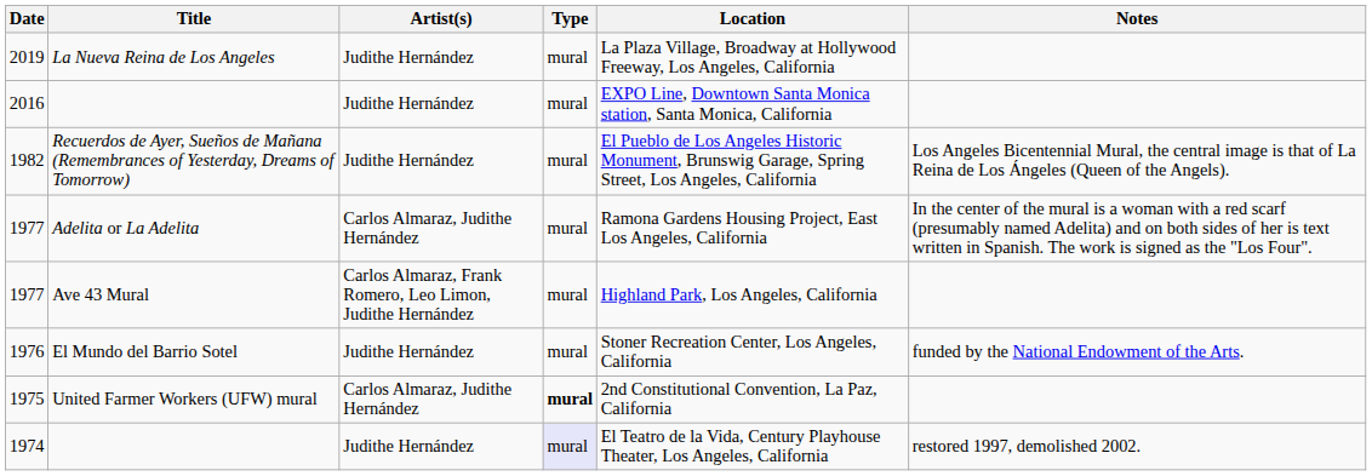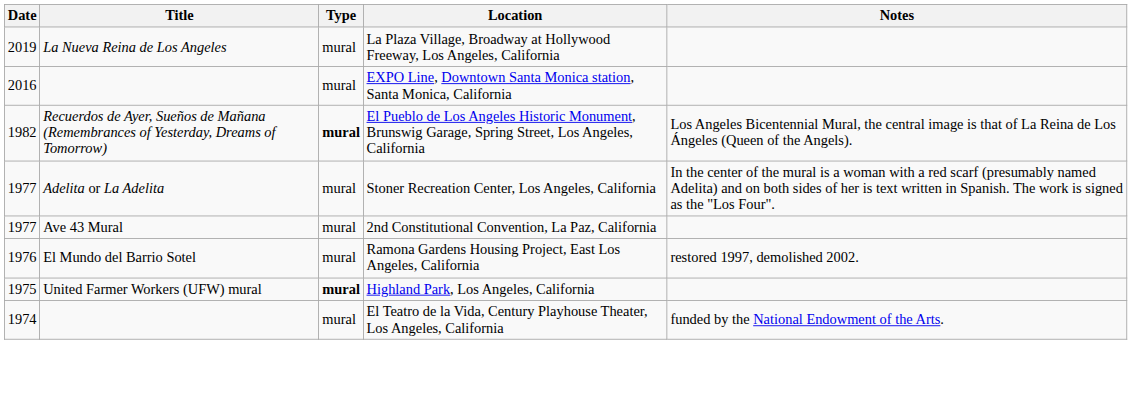- column: Artist(s) | Judithe Hernández | Judithe Hernández | Judithe Hernández | Carlos Almaraz, Judithe Hernández | Carlos Almaraz, Frank Romero, Leo Limon, Judithe Hernández | Judithe Hernández | Carlos Almaraz, Judithe Hernández | Judithe Hernández
1982 | Type: normal -> bold
1977 / Adelita or La Adelita | Location: Ramona Gardens Housing Project, East Los Angeles, California -> Stoner Recreation Center, Los Angeles, California
1977 / Ave 43 Mural | Location: Highland Park, Los Angeles, California -> 2nd Constitutional Convention, La Paz, California
1976 | Location: Stoner Recreation Center, Los Angeles, California -> Ramona Gardens Housing Project, East Los Angeles, California
1976 | Notes: funded by the National Endowment of the Arts. -> restored 1997, demolished 2002.
1975 | Location: 2nd Constitutional Convention, La Paz, California -> Highland Park, Los Angeles, California
1974 | Type: lavender background -> no background
1974 | Notes: restored 1997, demolished 2002. -> funded by the National Endowment of the Arts.
